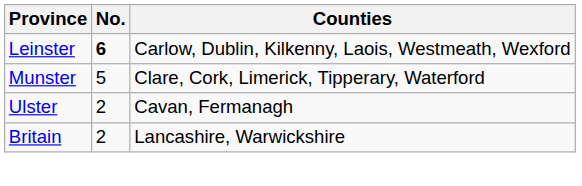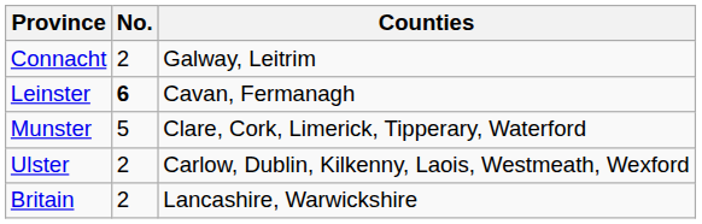+ row: Connacht | 2 | Galway, Leitrim
Leinster | Counties: Carlow, Dublin, Kilkenny, Laois, Westmeath, Wexford -> Cavan, Fermanagh
Ulster | Counties: Cavan, Fermanagh -> Carlow, Dublin, Kilkenny, Laois, Westmeath, Wexford
